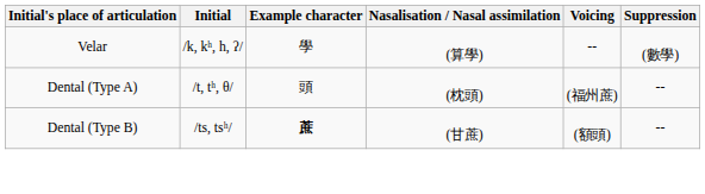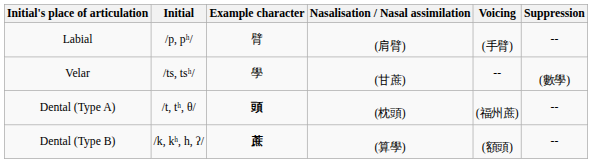+ row: Labial | /p, pʰ/ | 臂 | (肩臂) | (手臂) | --
Velar | Initial: /k, kʰ, h, ʔ/ -> /ts, tsʰ/
Velar | Nasalisation / Nasal assimilation: (算學) -> (甘蔗)
Dental (Type A) | Example character: normal -> bold
Dental (Type B) | Initial: /ts, tsʰ/ -> /k, kʰ, h, ʔ/
Dental (Type B) | Nasalisation / Nasal assimilation: (甘蔗) -> (算學)
